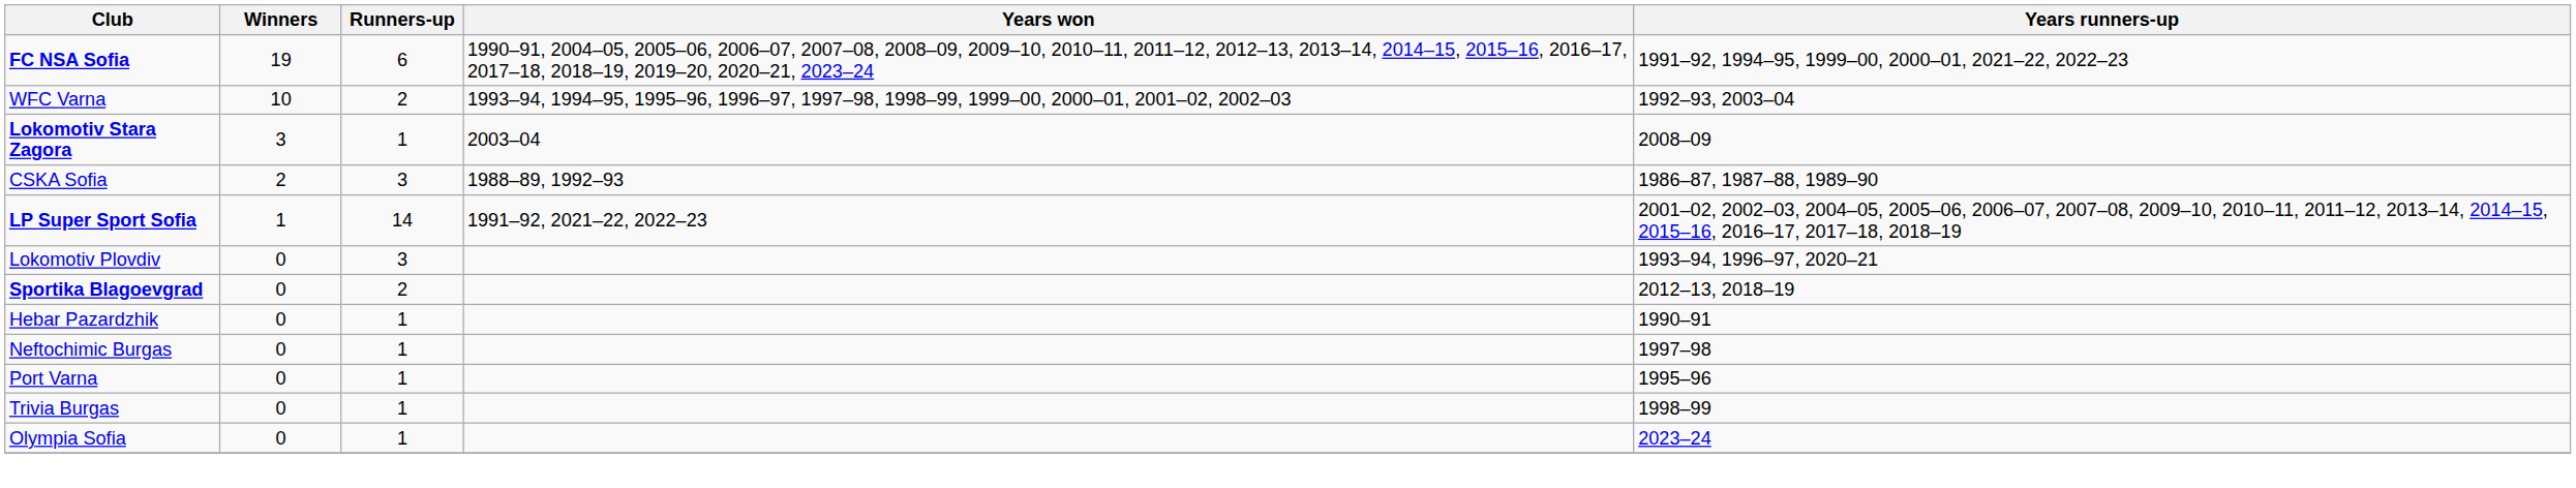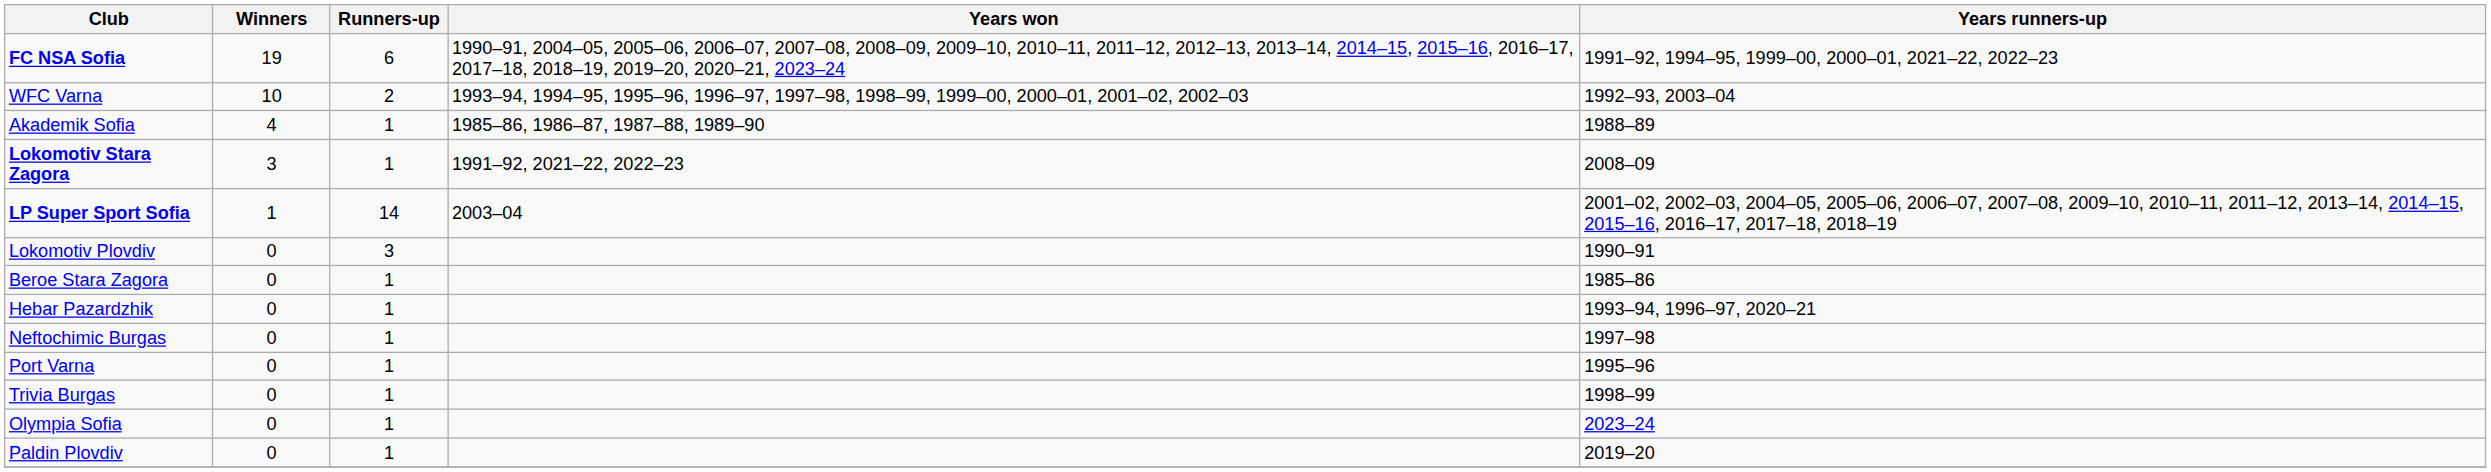+ row: Akademik Sofia | 4 | 1 | 1985–86, 1986–87, 1987–88, 1989–90 | 1988–89
Lokomotiv Stara Zagora | Years won: 2003–04 -> 1991–92, 2021–22, 2022–23
- row: CSKA Sofia | 2 | 3 | 1988–89, 1992–93 | 1986–87, 1987–88, 1989–90
LP Super Sport Sofia | Years won: 1991–92, 2021–22, 2022–23 -> 2003–04
Lokomotiv Plovdiv | Years runners-up: 1993–94, 1996–97, 2020–21 -> 1990–91
- row: Sportika Blagoevgrad | 0 | 2 | 2012–13, 2018–19
+ row: Beroe Stara Zagora | 0 | 1 | 1985–86
Hebar Pazardzhik | Years runners-up: 1990–91 -> 1993–94, 1996–97, 2020–21
+ row: Paldin Plovdiv | 0 | 1 | 2019–20
